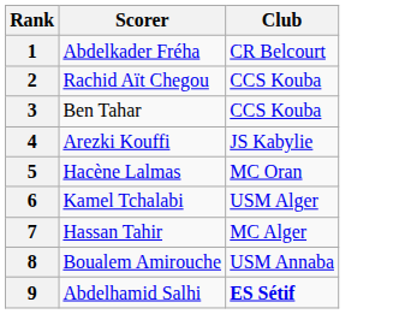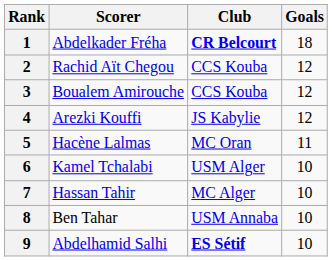+ column: Goals | 18 | 12 | 12 | 12 | 11 | 10 | 10 | 10 | 10
1 | Club: normal -> bold
3 | Scorer: Ben Tahar -> Boualem Amirouche
8 | Scorer: Boualem Amirouche -> Ben Tahar
